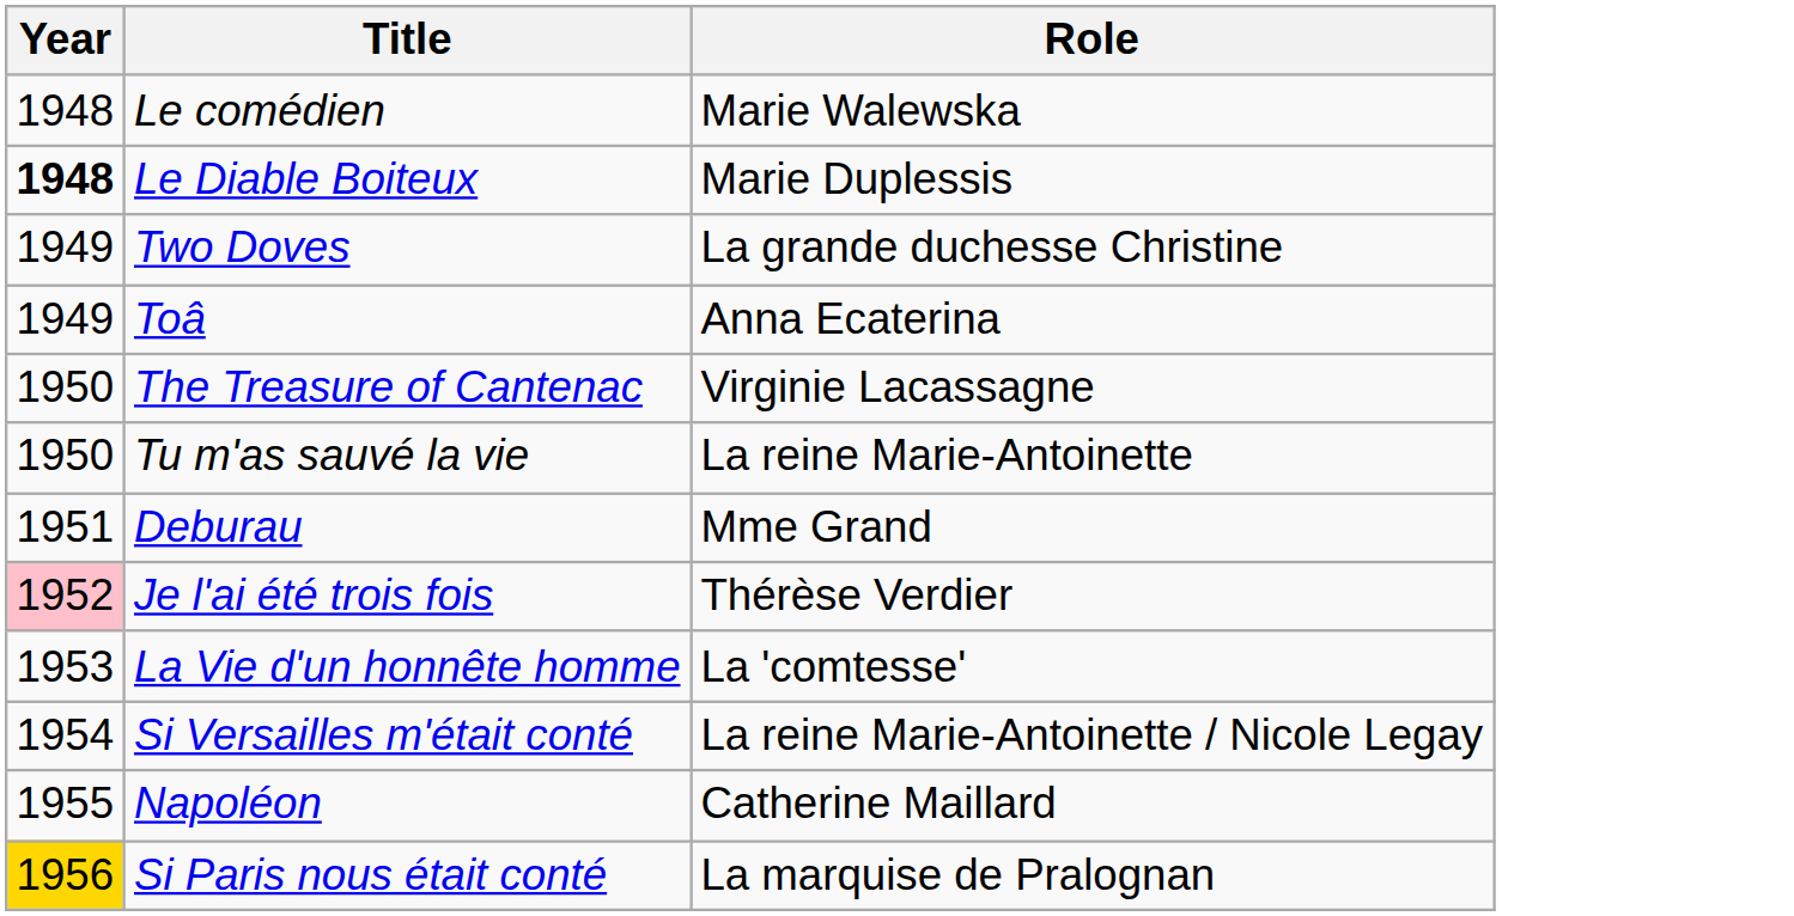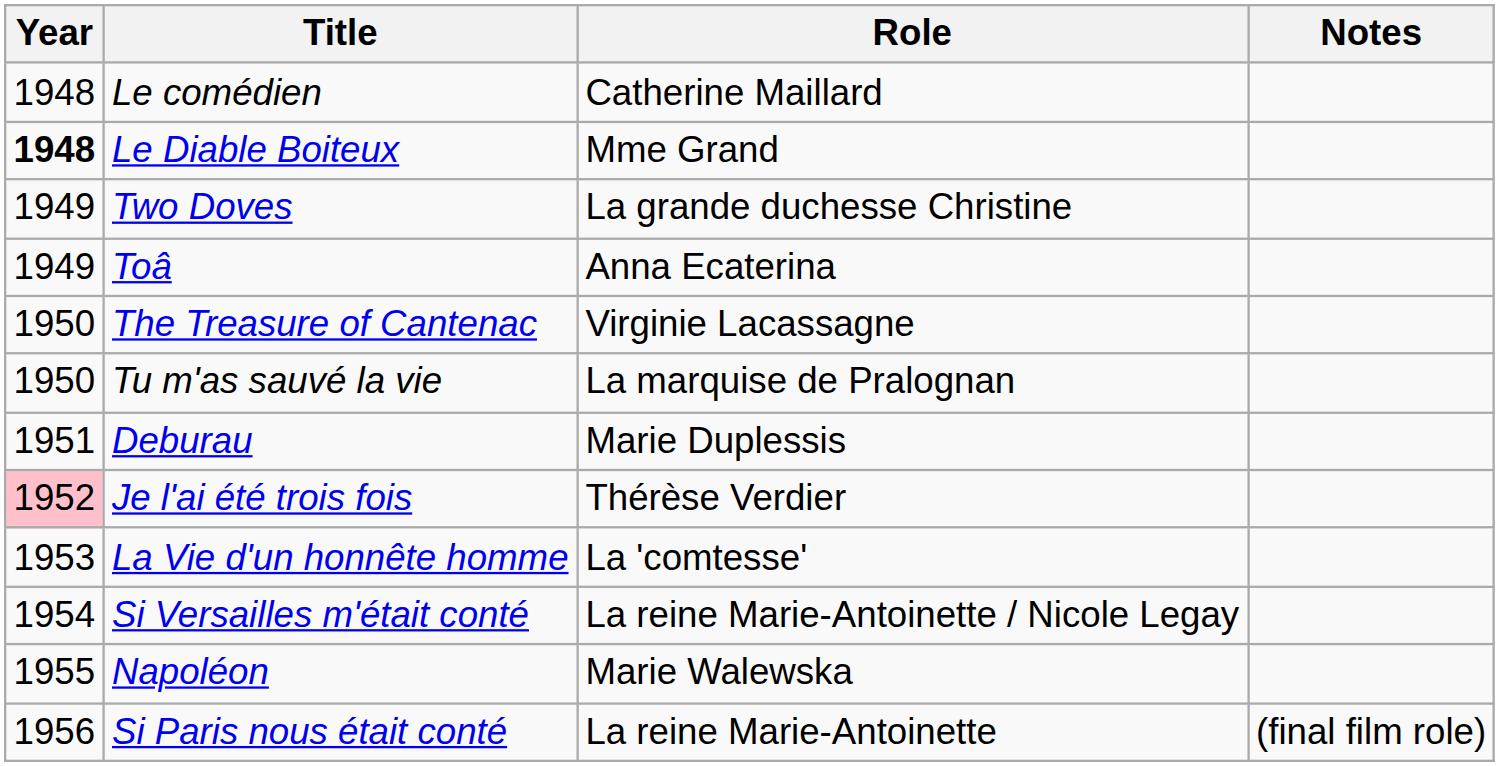+ column: Notes | (final film role)
Le comédien | Role: Marie Walewska -> Catherine Maillard
Le Diable Boiteux | Role: Marie Duplessis -> Mme Grand
Tu m'as sauvé la vie | Role: La reine Marie-Antoinette -> La marquise de Pralognan
Deburau | Role: Mme Grand -> Marie Duplessis
Napoléon | Role: Catherine Maillard -> Marie Walewska
Si Paris nous était conté | Year: gold background -> no background
Si Paris nous était conté | Role: La marquise de Pralognan -> La reine Marie-Antoinette
